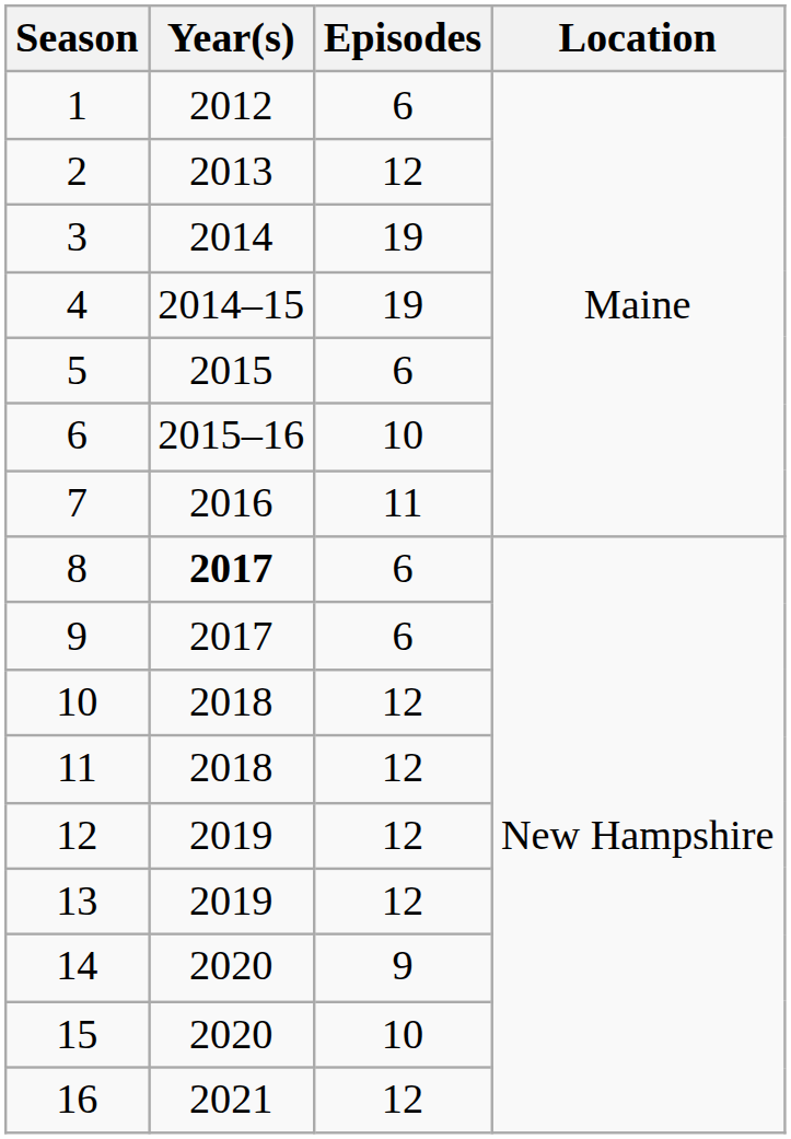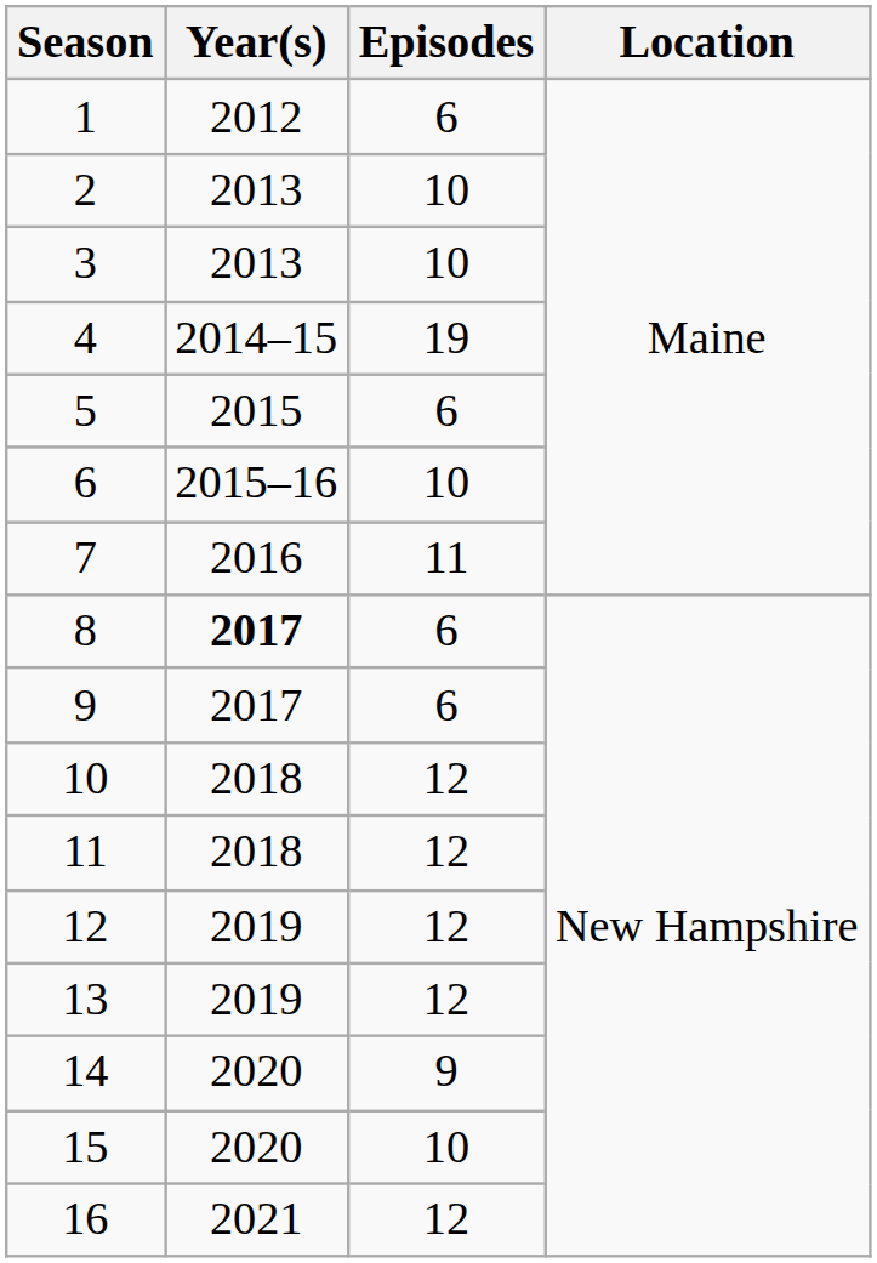2 | Episodes: 12 -> 10
3 | Year(s): 2014 -> 2013
3 | Episodes: 19 -> 10
